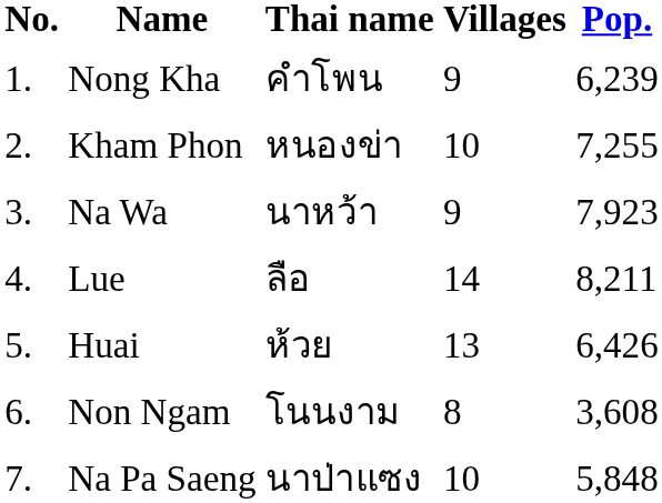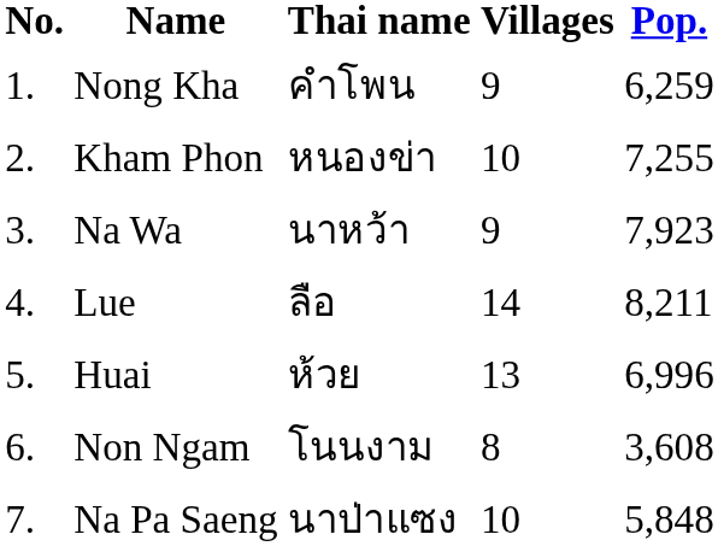Nong Kha | Pop.: 6,239 -> 6,259
Huai | Pop.: 6,426 -> 6,996
